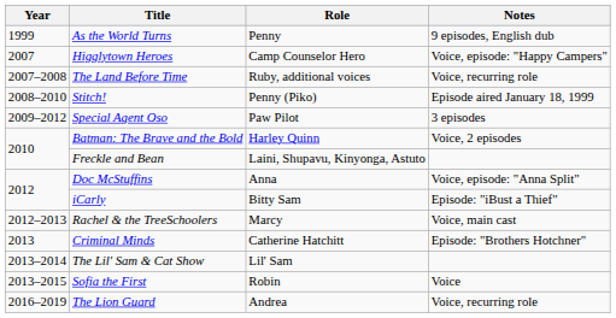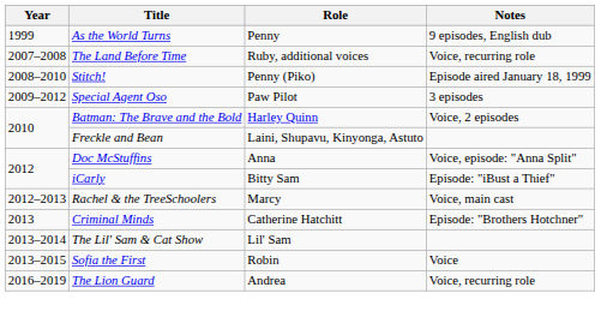- row: 2007 | Higglytown Heroes | Camp Counselor Hero | Voice, episode: "Happy Campers"
